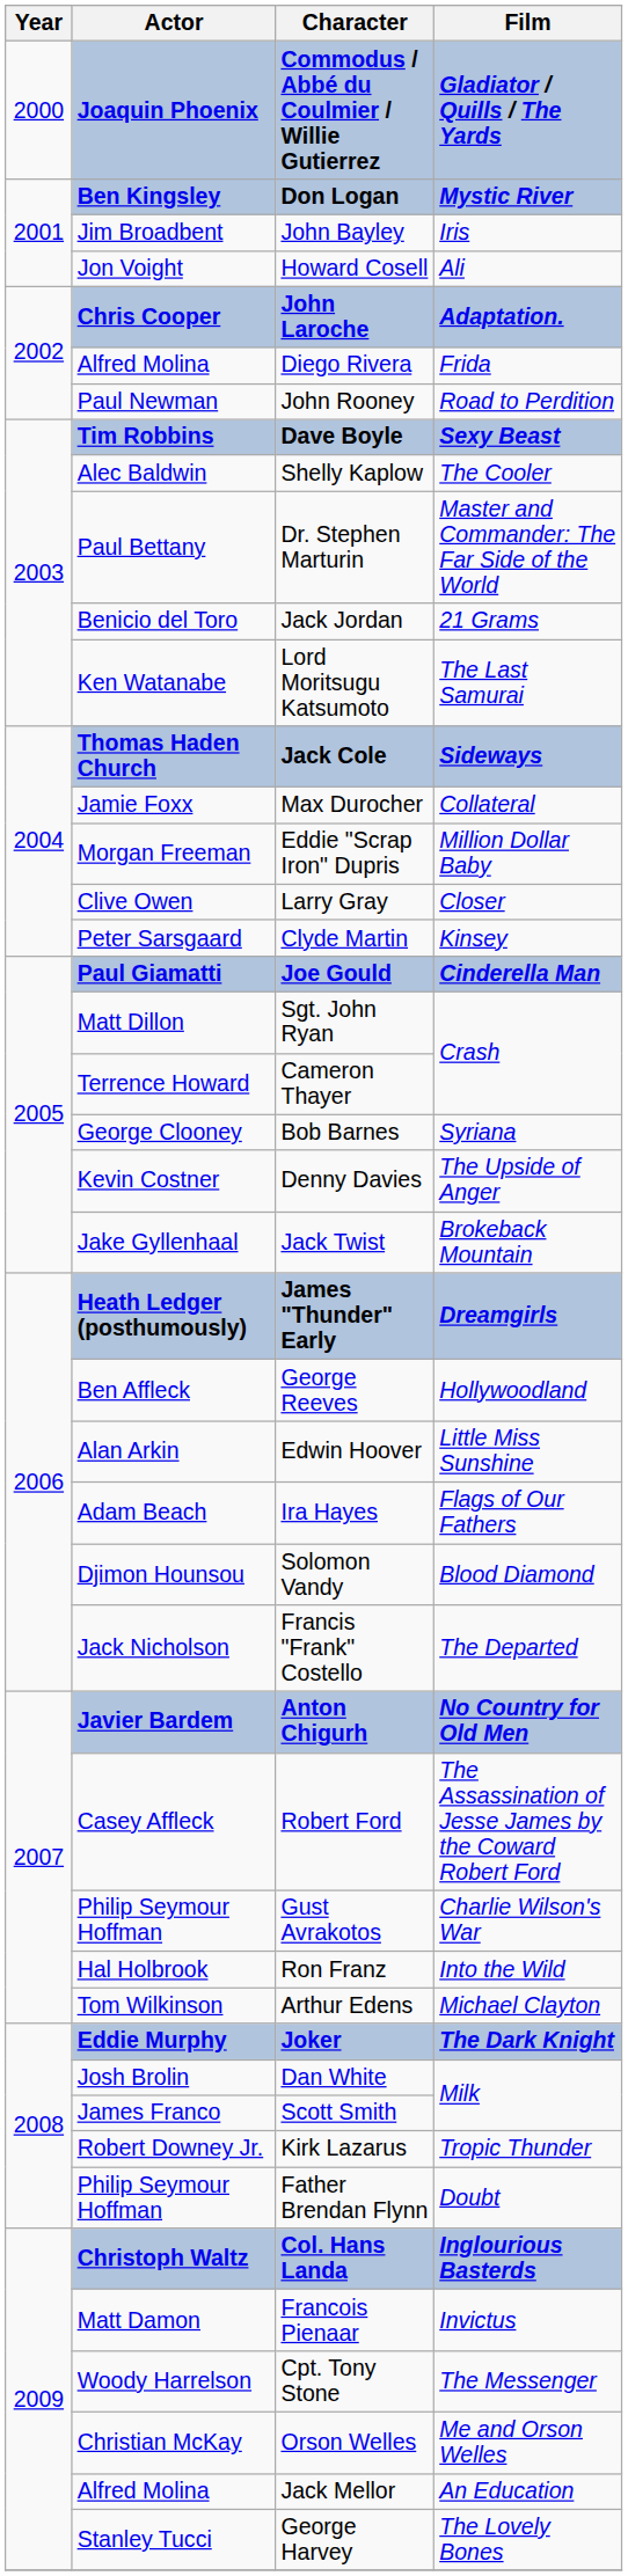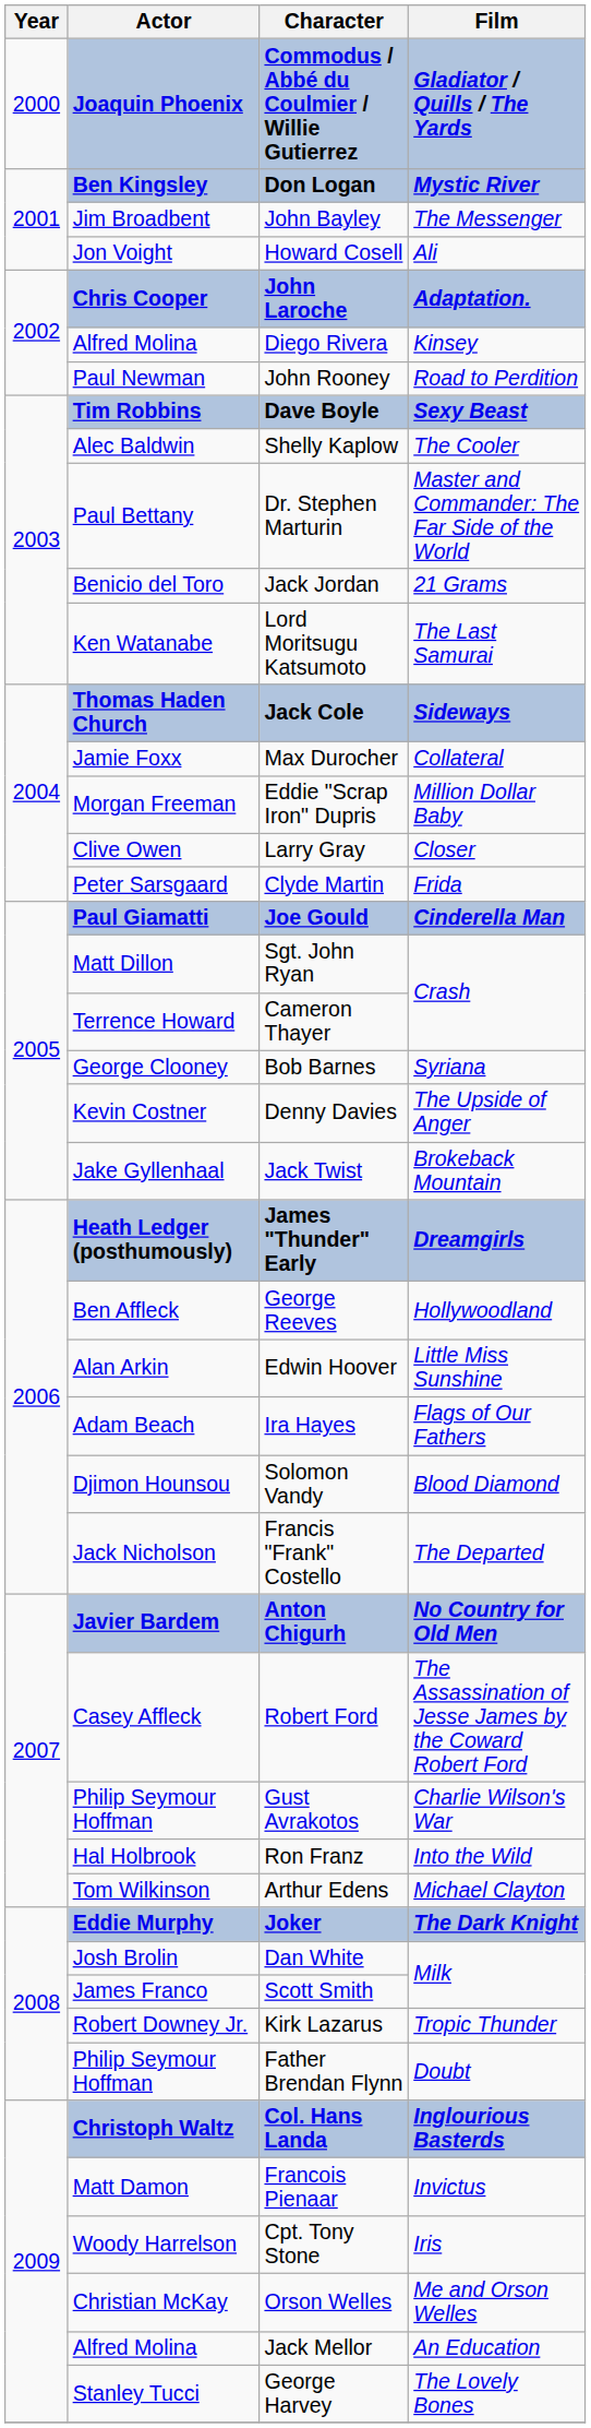John Bayley | Film: Iris -> The Messenger
Diego Rivera | Film: Frida -> Kinsey
Clyde Martin | Film: Kinsey -> Frida
Cpt. Tony Stone | Film: The Messenger -> Iris
